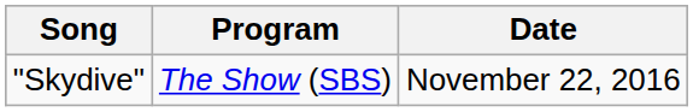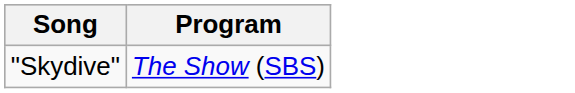- column: Date | November 22, 2016
